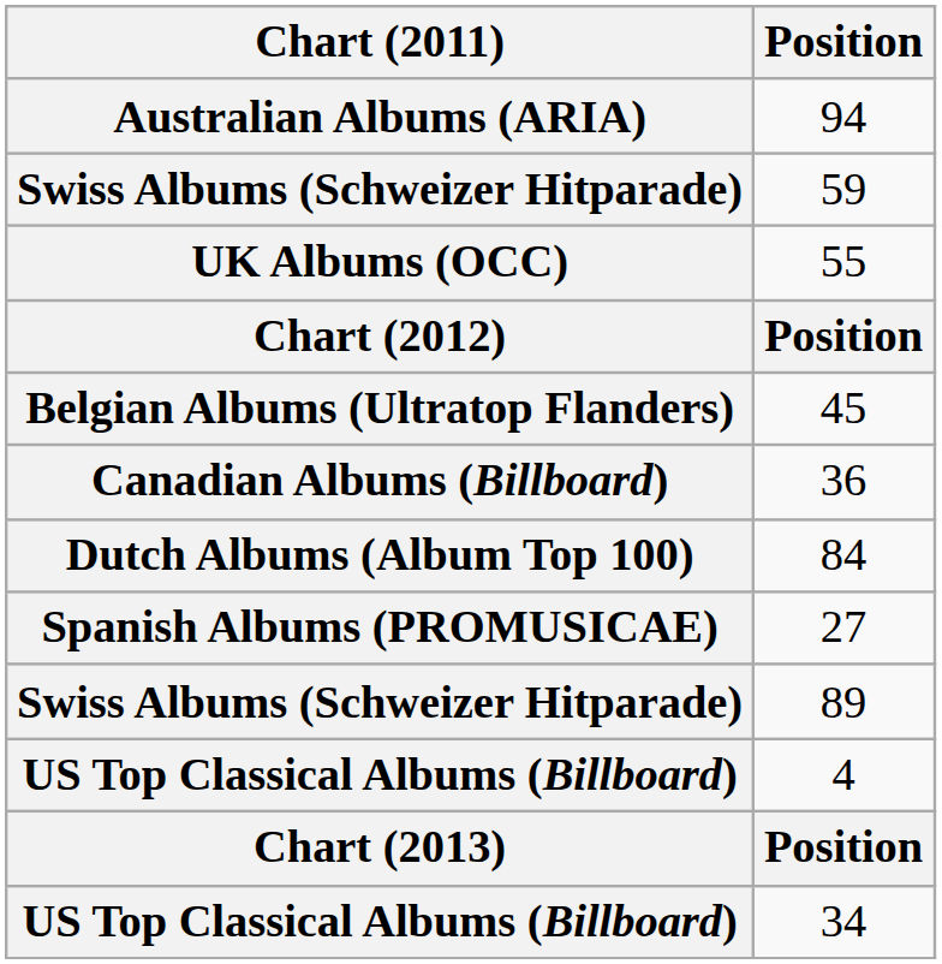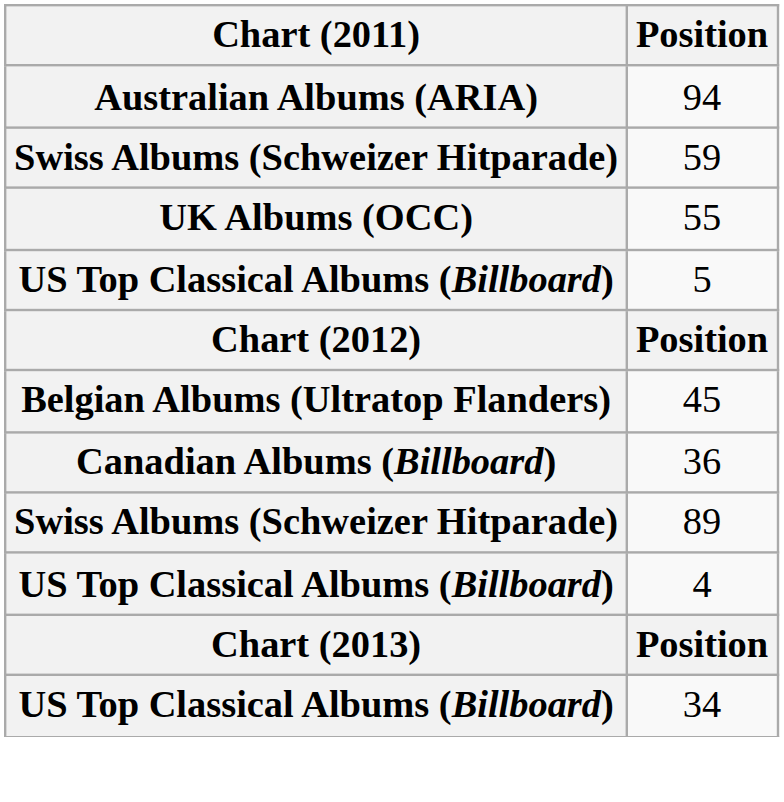+ row: US Top Classical Albums (Billboard) | 5
- row: Dutch Albums (Album Top 100) | 84
- row: Spanish Albums (PROMUSICAE) | 27
